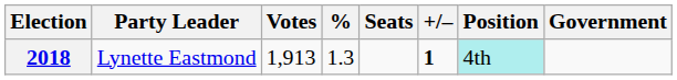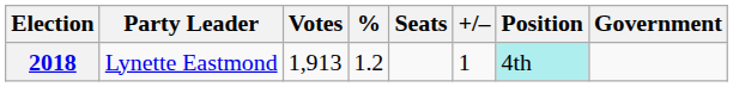2018 | %: 1.3 -> 1.2
2018 | +/–: bold -> normal
